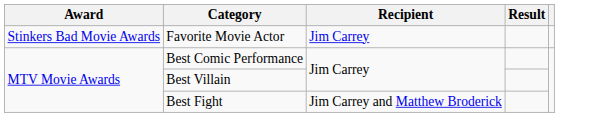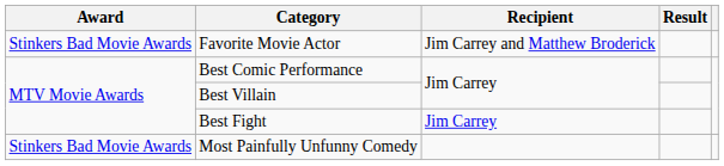Favorite Movie Actor | Recipient: Jim Carrey -> Jim Carrey and Matthew Broderick
Best Fight | Recipient: Jim Carrey and Matthew Broderick -> Jim Carrey
+ row: Stinkers Bad Movie Awards | Most Painfully Unfunny Comedy
